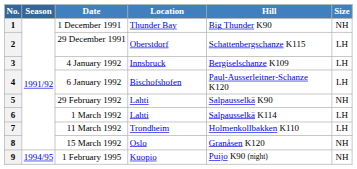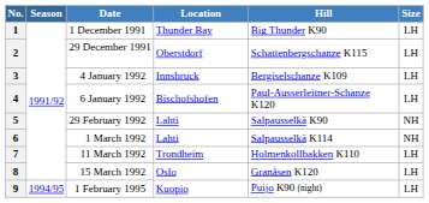1 | Size: NH -> LH
6 | Size: LH -> NH
8 | Size: NH -> LH
9 | Size: NH -> LH
